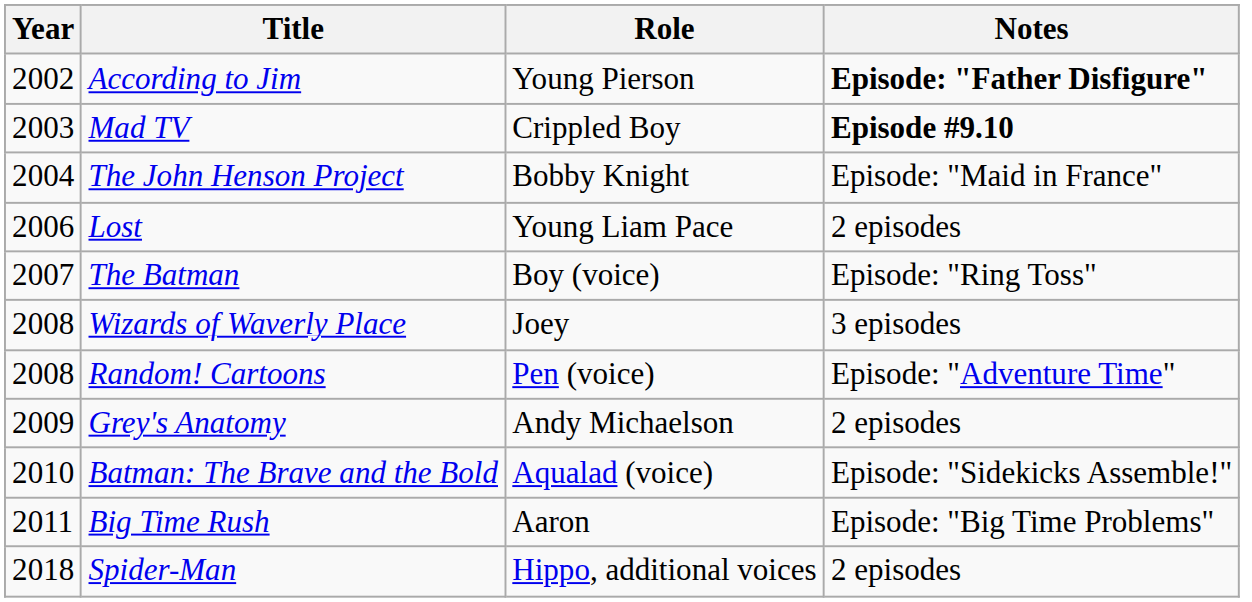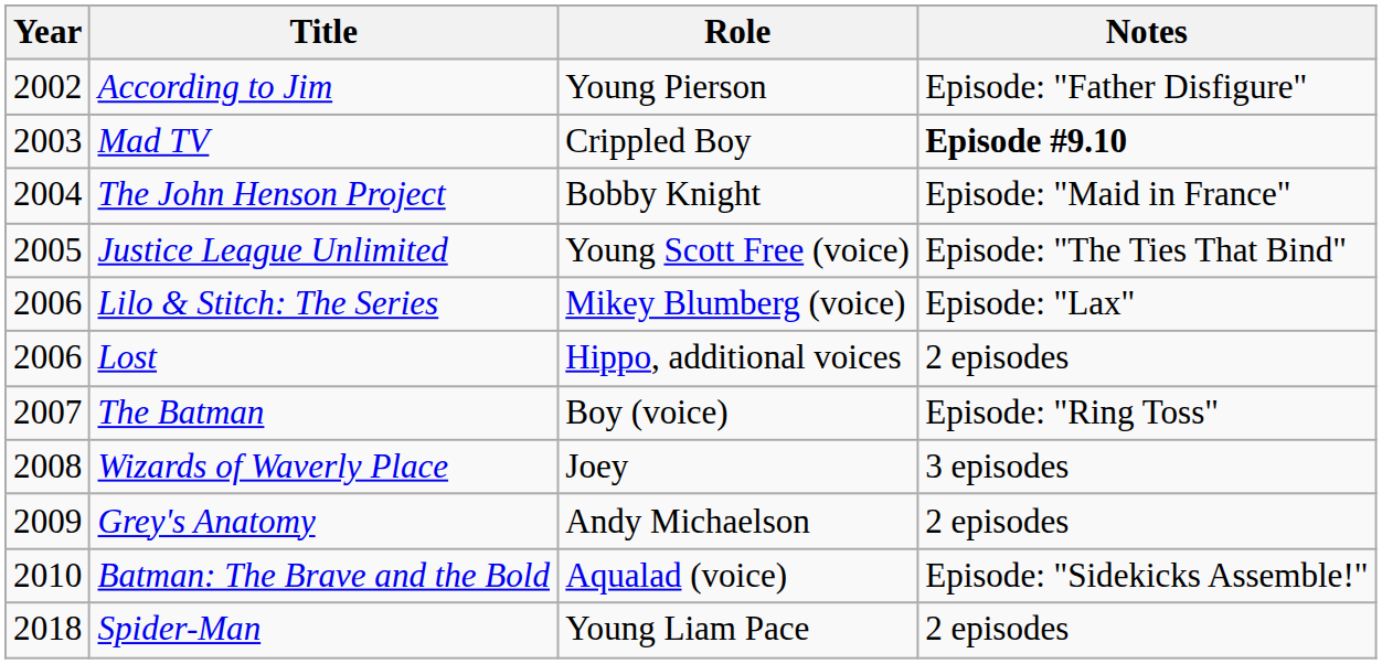According to Jim | Notes: bold -> normal
+ row: 2005 | Justice League Unlimited | Young Scott Free (voice) | Episode: "The Ties That Bind"
+ row: 2006 | Lilo & Stitch: The Series | Mikey Blumberg (voice) | Episode: "Lax"
Lost | Role: Young Liam Pace -> Hippo, additional voices
- row: 2008 | Random! Cartoons | Pen (voice) | Episode: "Adventure Time"
- row: 2011 | Big Time Rush | Aaron | Episode: "Big Time Problems"
Spider-Man | Role: Hippo, additional voices -> Young Liam Pace
